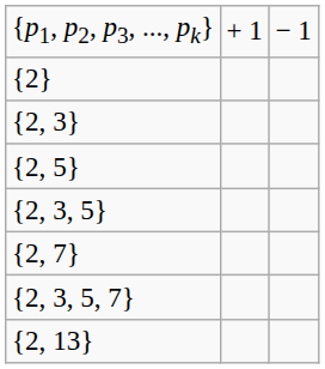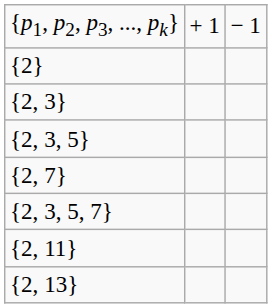- row: {2, 5}
+ row: {2, 11}
